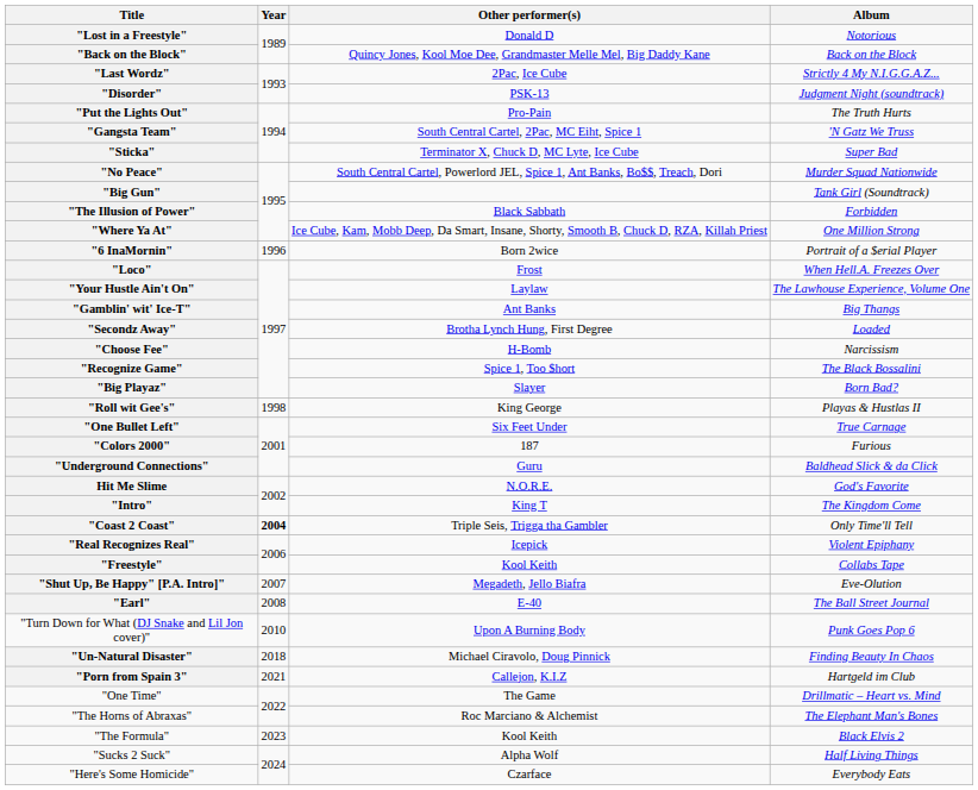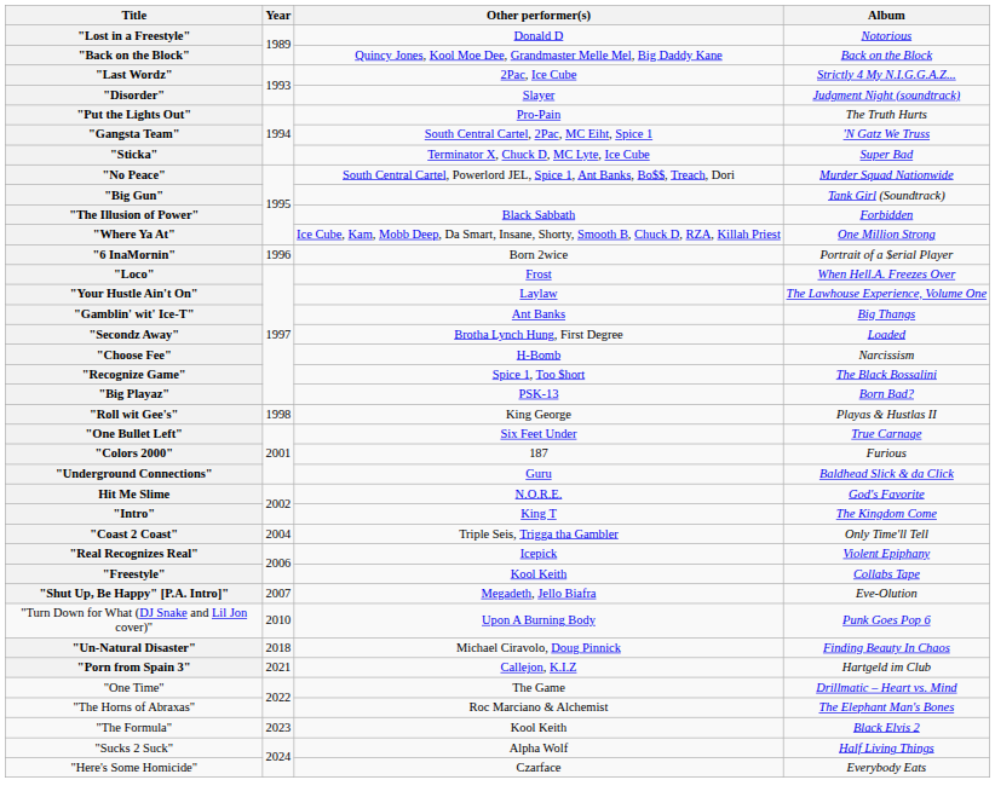"Disorder" | Other performer(s): PSK-13 -> Slayer
"Big Playaz" | Other performer(s): Slayer -> PSK-13
"Coast 2 Coast" | Year: bold -> normal
- row: "Earl" | 2008 | E-40 | The Ball Street Journal
